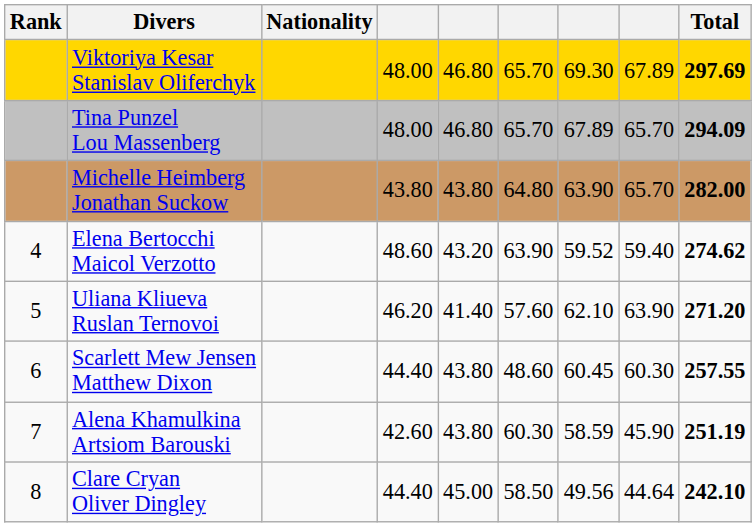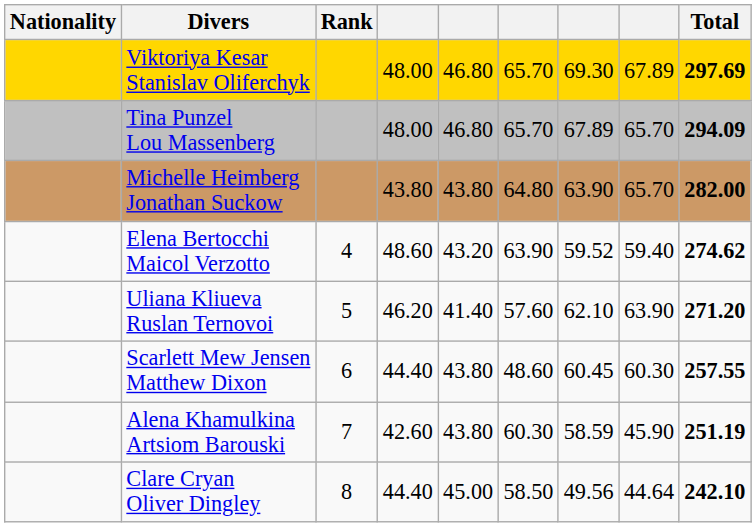columns swapped: Rank <-> Nationality
